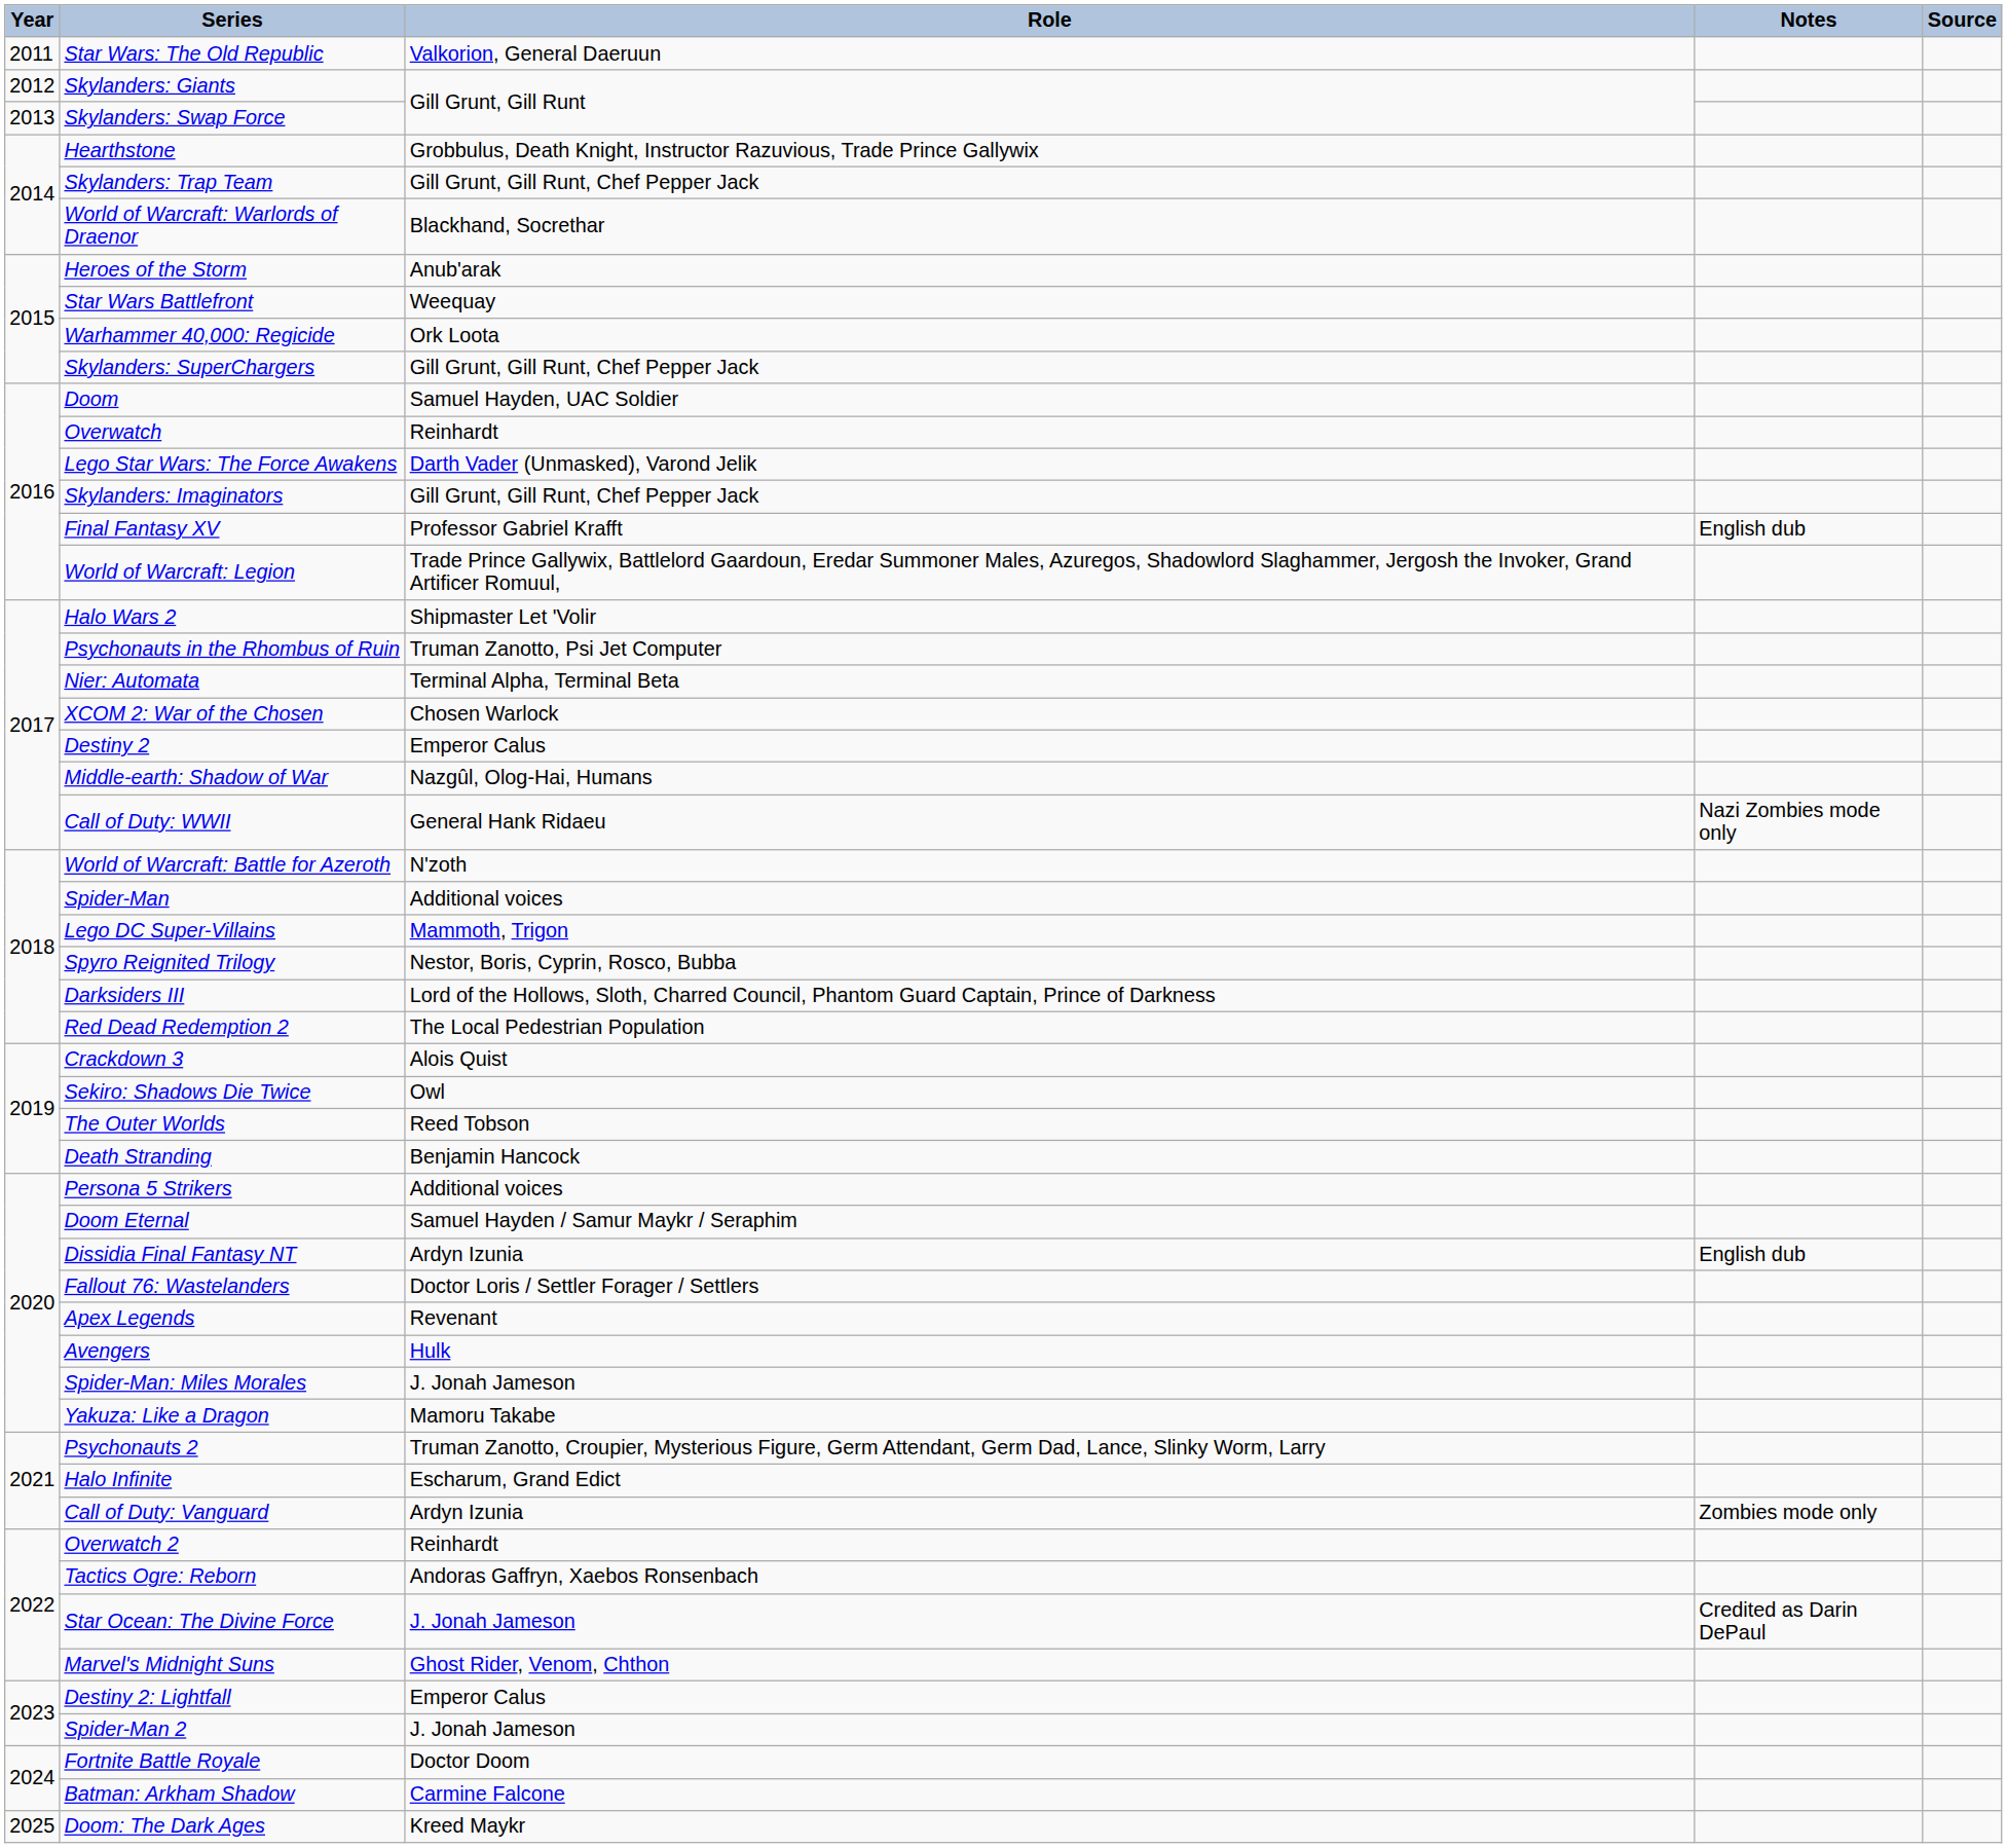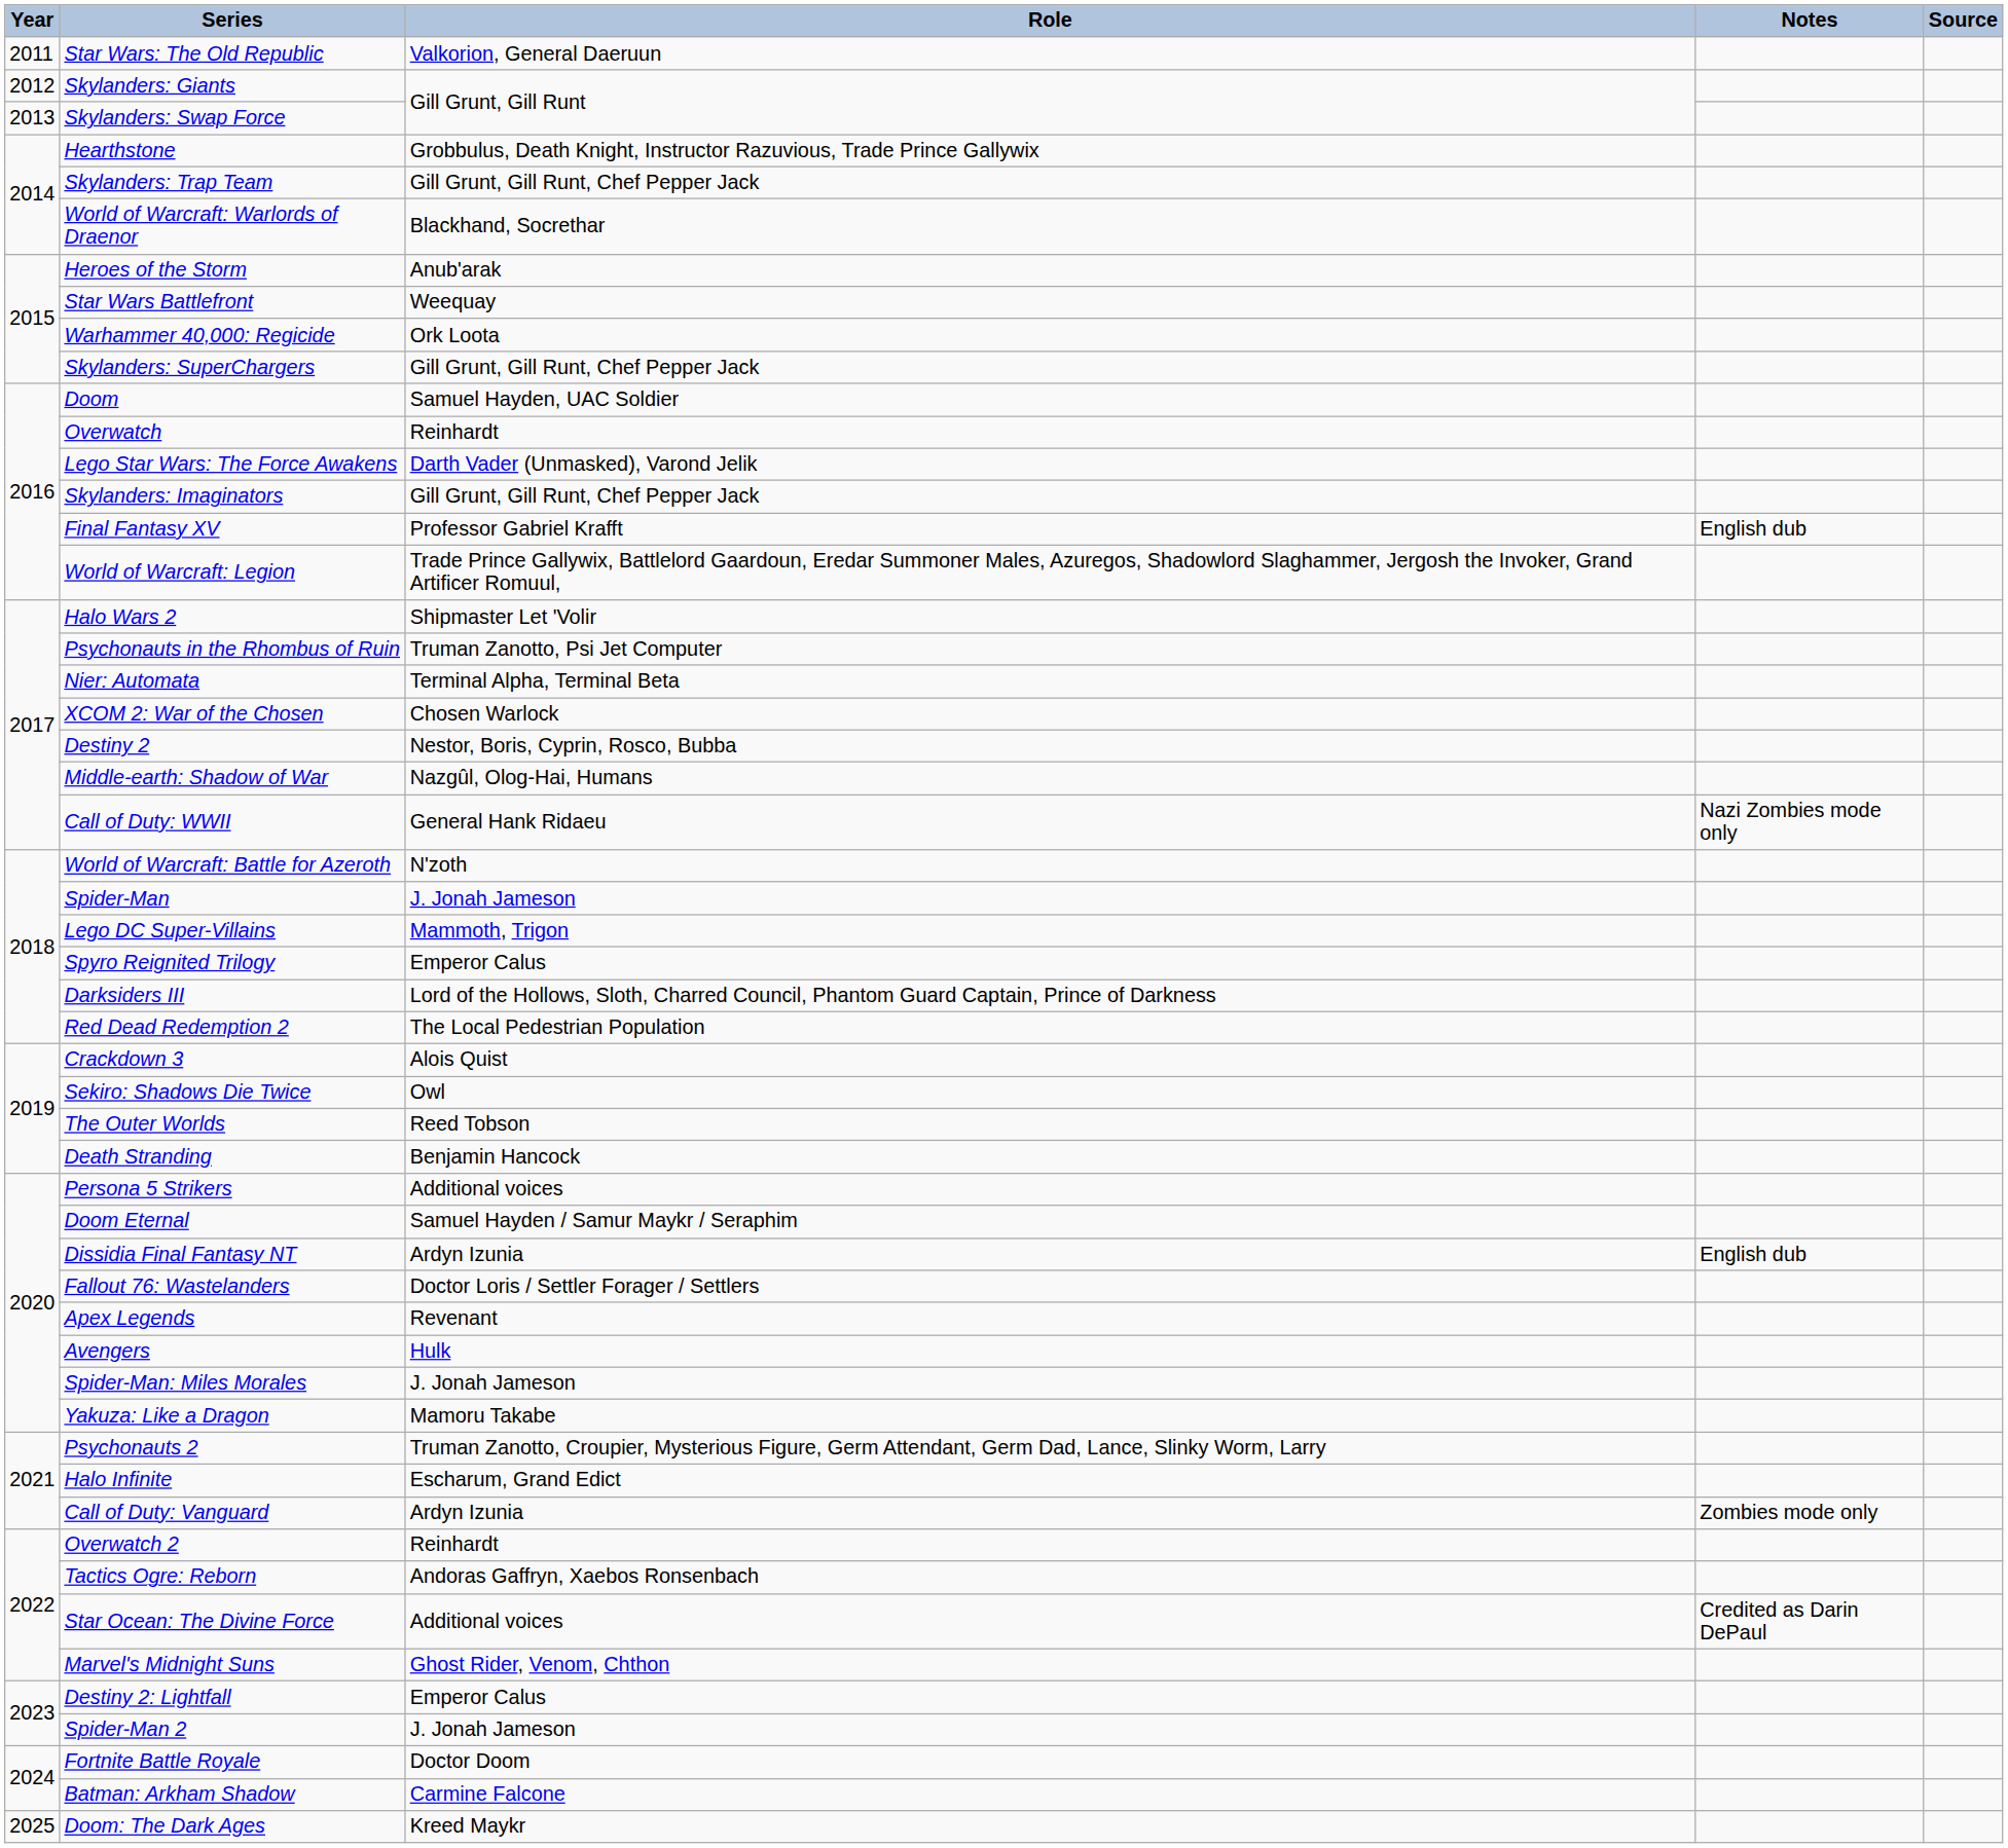Destiny 2 | Role: Emperor Calus -> Nestor, Boris, Cyprin, Rosco, Bubba
Spider-Man | Role: Additional voices -> J. Jonah Jameson
Spyro Reignited Trilogy | Role: Nestor, Boris, Cyprin, Rosco, Bubba -> Emperor Calus
Star Ocean: The Divine Force | Role: J. Jonah Jameson -> Additional voices
